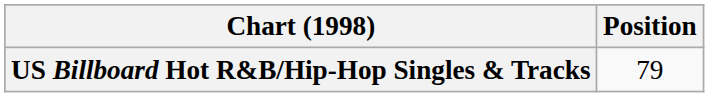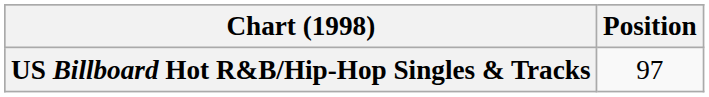US Billboard Hot R&B/Hip-Hop Singles & Tracks | Position: 79 -> 97
